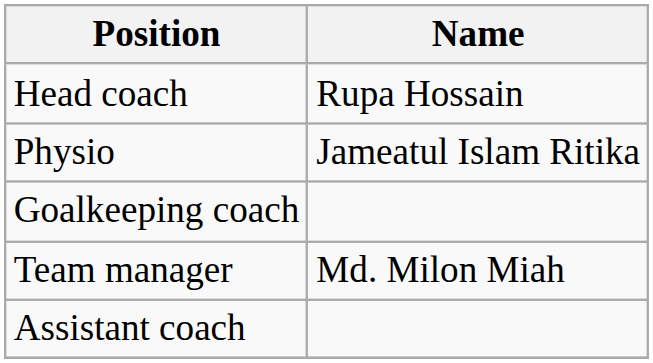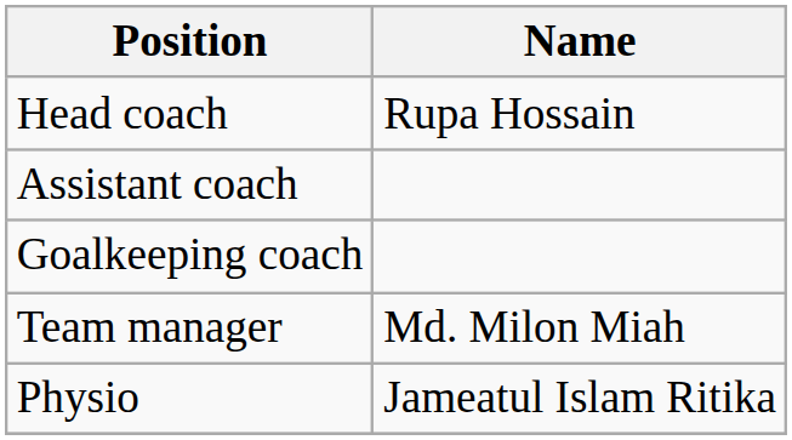rows swapped: Assistant coach <-> Physio
